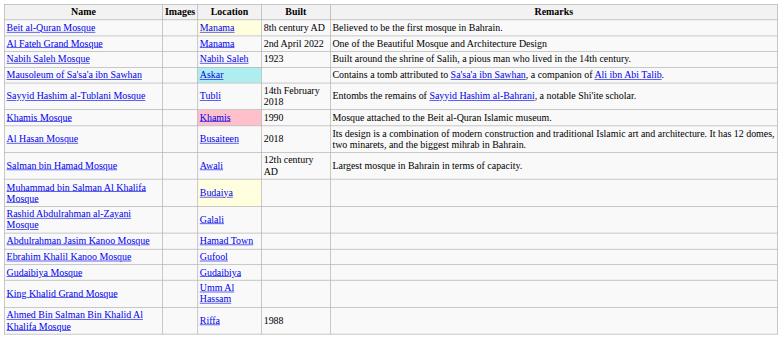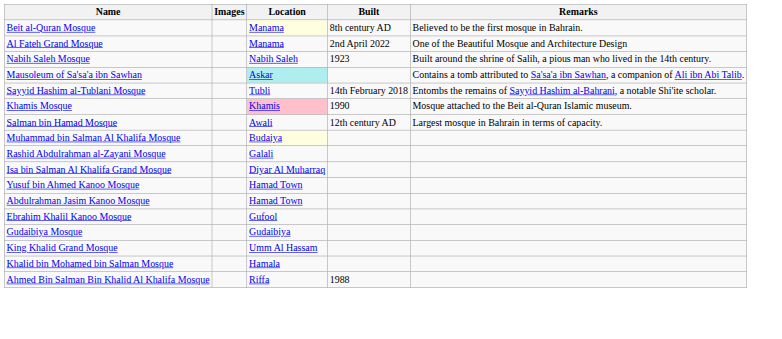- row: Al Hasan Mosque | Busaiteen | 2018 | Its design is a combination of modern construction and traditional Islamic art and architecture. It has 12 domes, two minarets, and the biggest mihrab in Bahrain.
+ row: Isa bin Salman Al Khalifa Grand Mosque | Diyar Al Muharraq
+ row: Yusuf bin Ahmed Kanoo Mosque | Hamad Town
+ row: Khalid bin Mohamed bin Salman Mosque | Hamala
